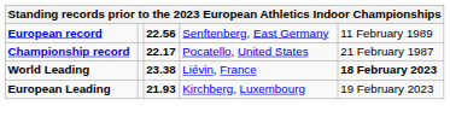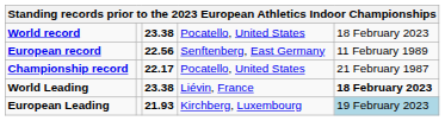+ row: World record | 23.38 | Pocatello, United States | 18 February 2023
European Leading | column 5: no background -> lightblue background
